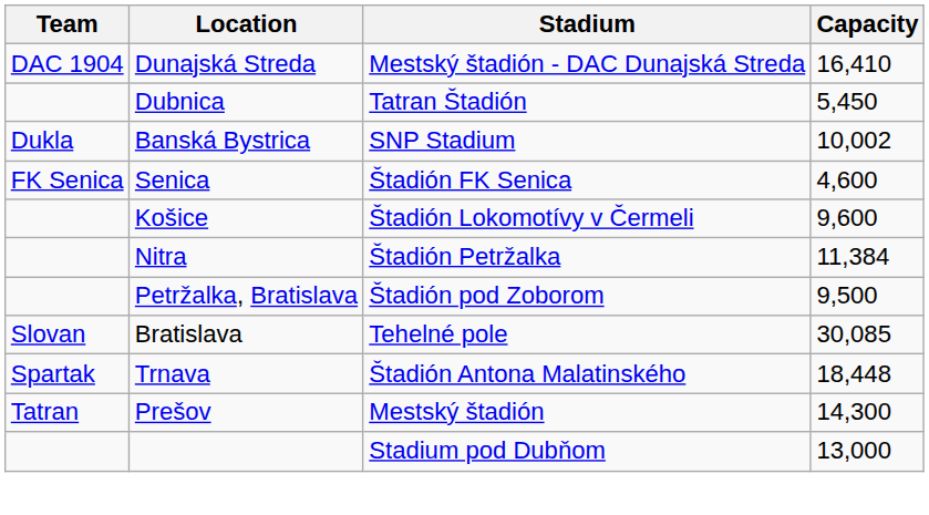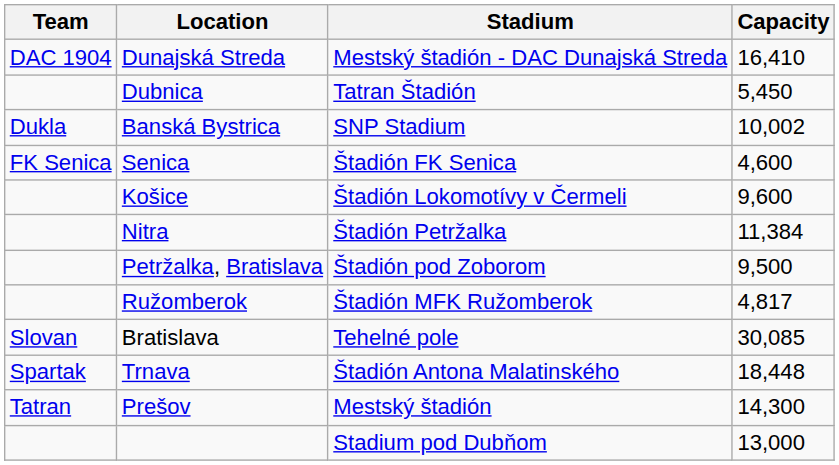+ row: Ružomberok | Štadión MFK Ružomberok | 4,817
